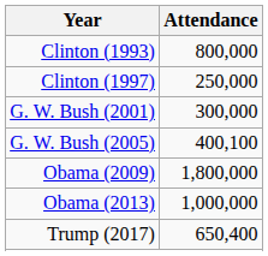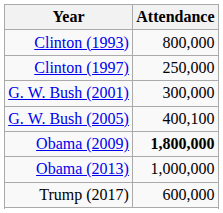Obama (2009) | Attendance: normal -> bold
Trump (2017) | Attendance: 650,400 -> 600,000
